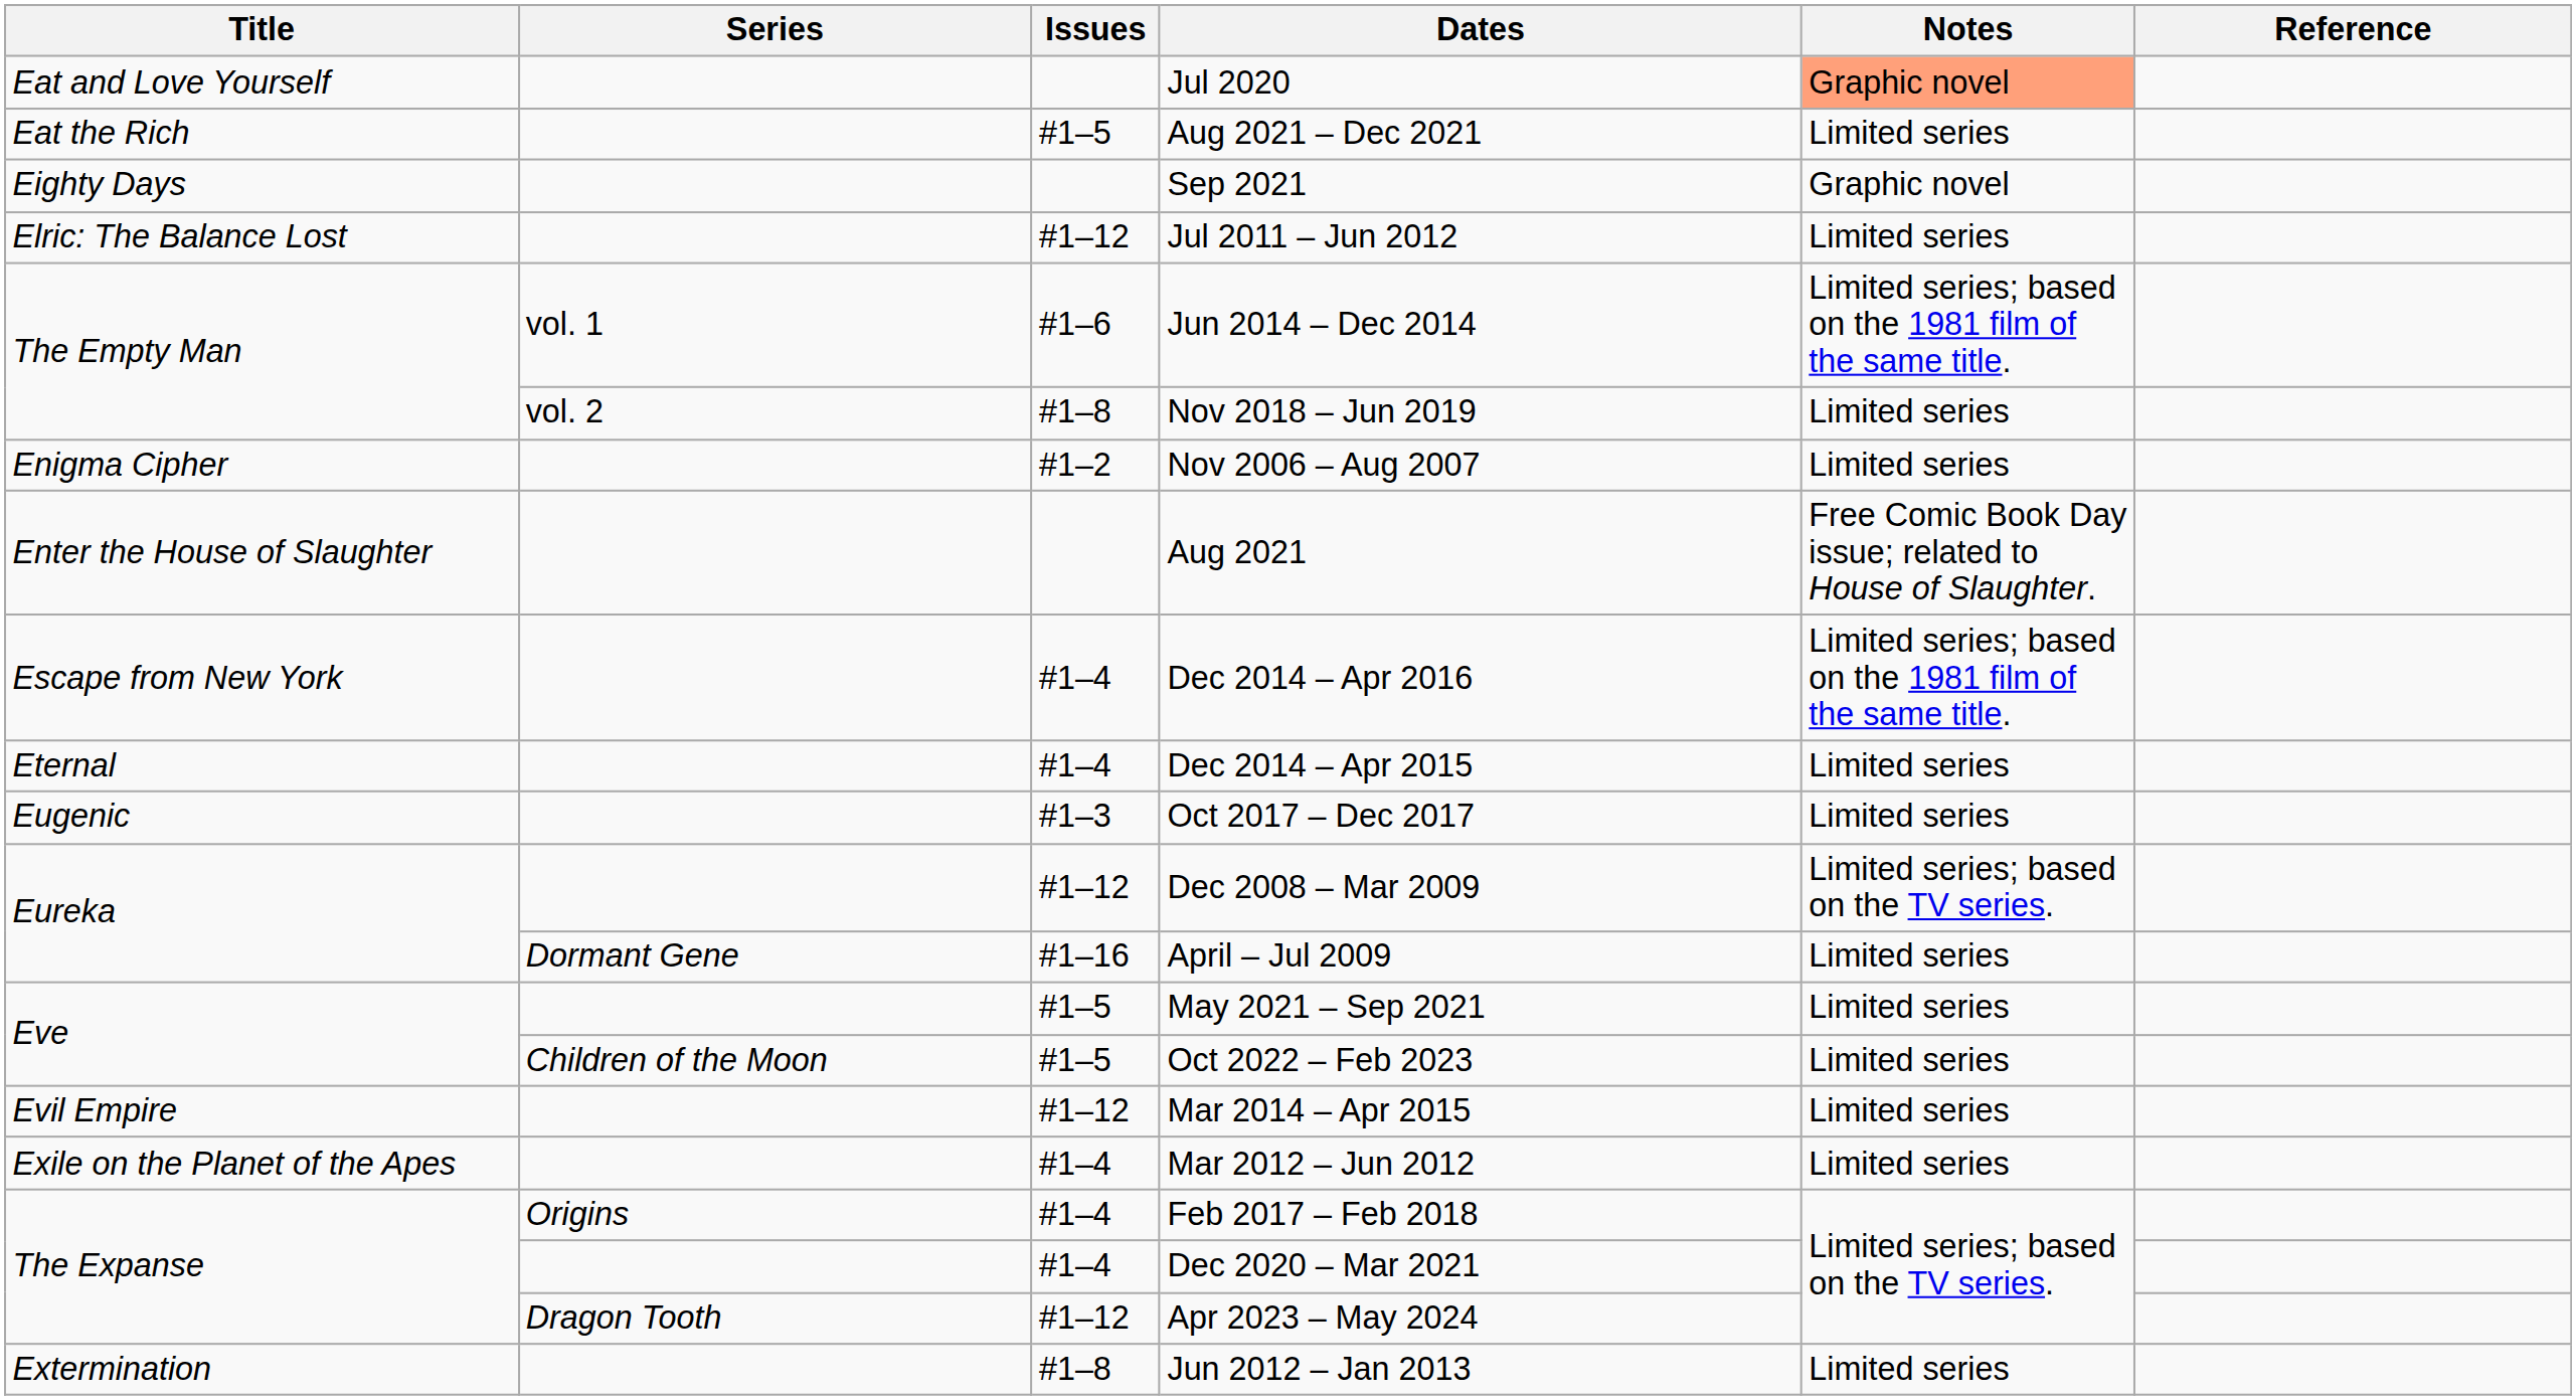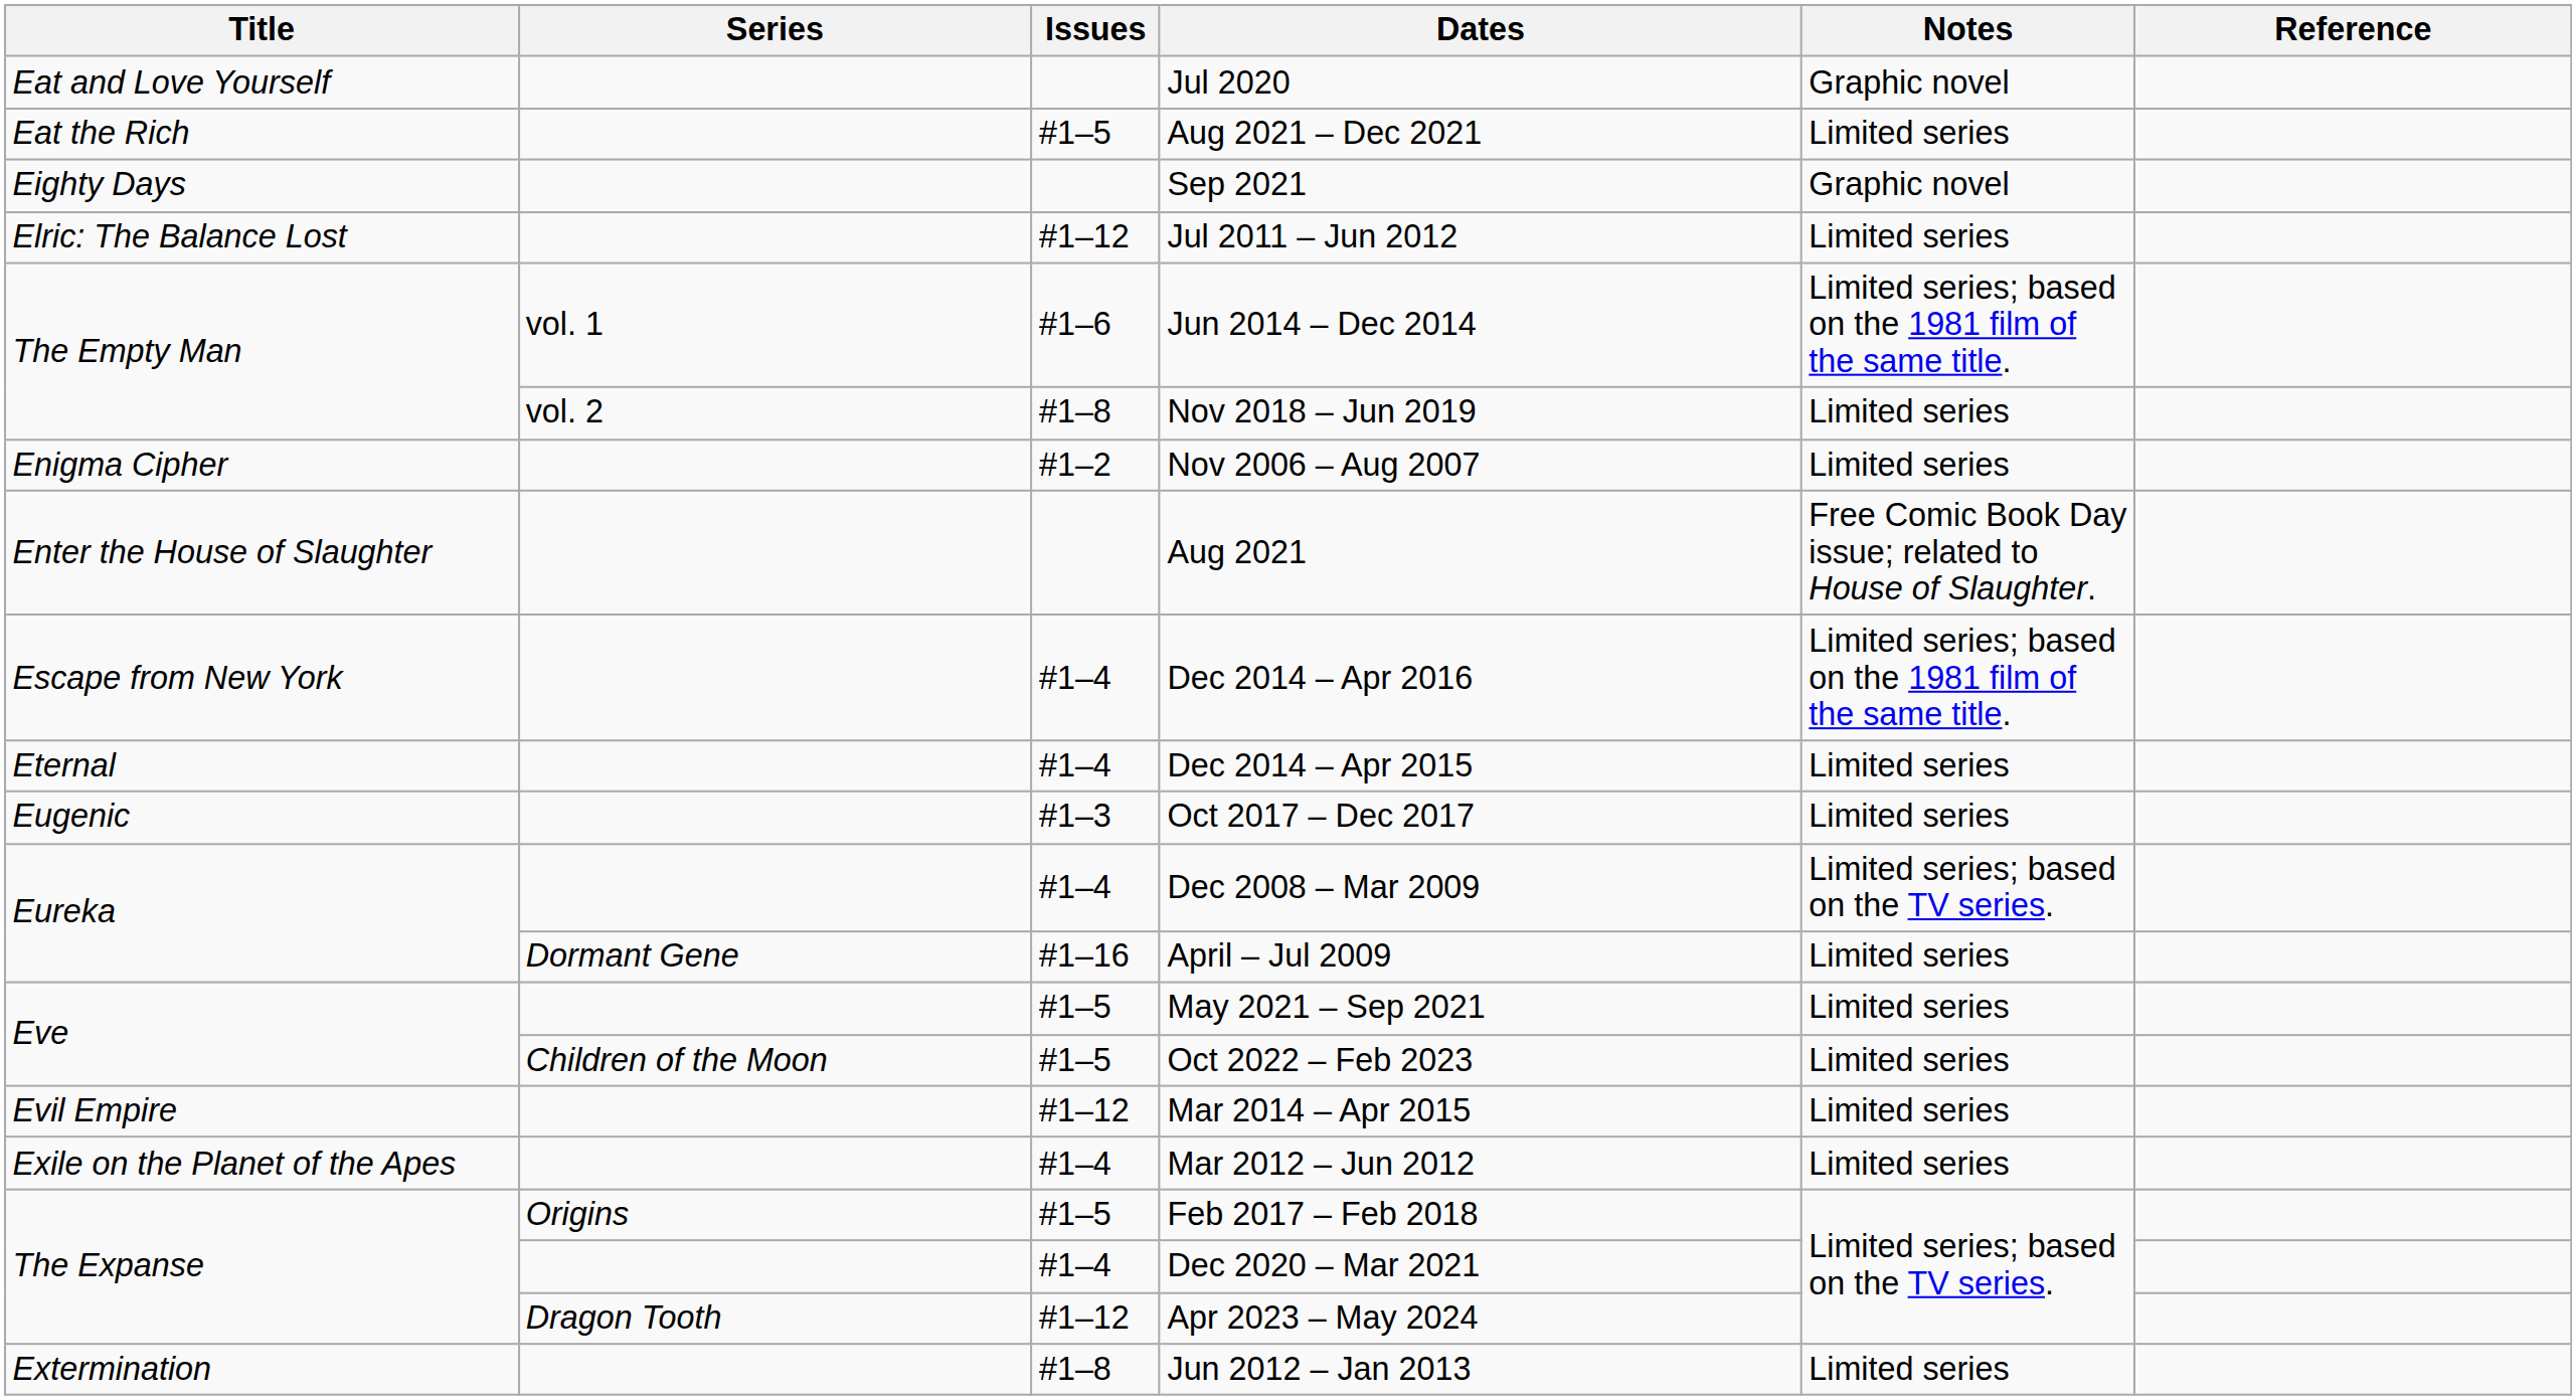Jul 2020 | Notes: lightsalmon background -> no background
Dec 2008 – Mar 2009 | Issues: #1–12 -> #1–4
Feb 2017 – Feb 2018 | Issues: #1–4 -> #1–5
